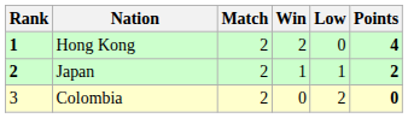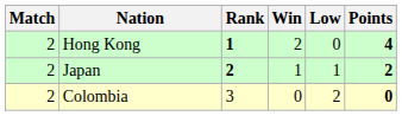columns swapped: Rank <-> Match
